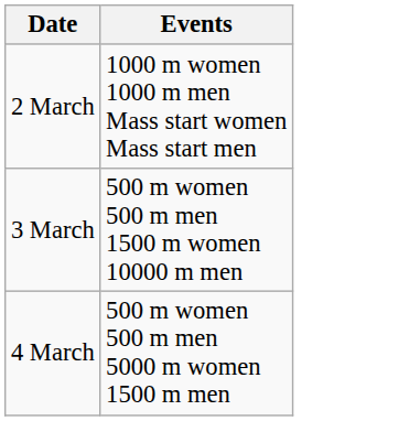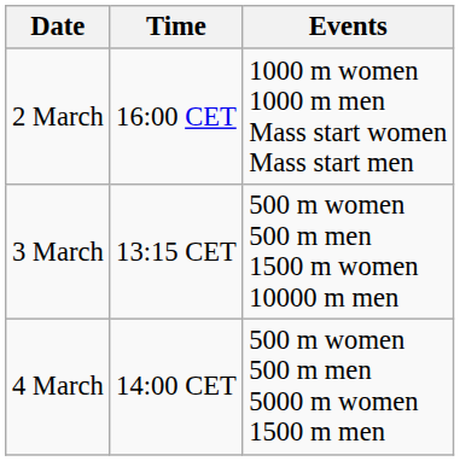+ column: Time | 16:00 CET | 13:15 CET | 14:00 CET
